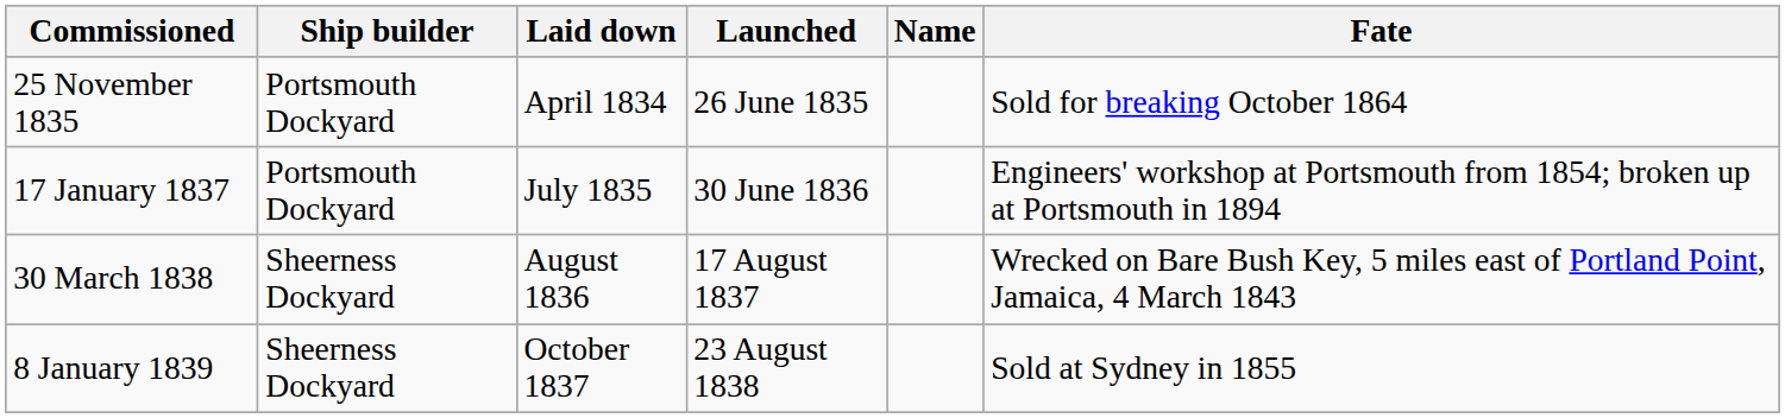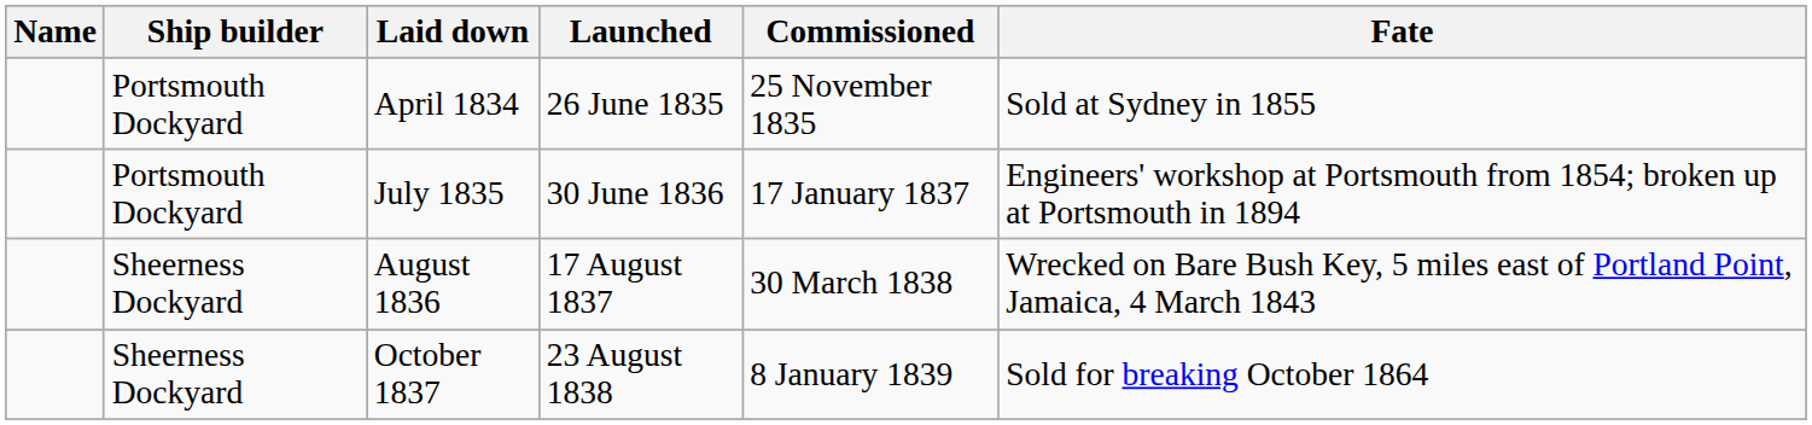columns swapped: Name <-> Commissioned
April 1834 | Fate: Sold for breaking October 1864 -> Sold at Sydney in 1855
October 1837 | Fate: Sold at Sydney in 1855 -> Sold for breaking October 1864
